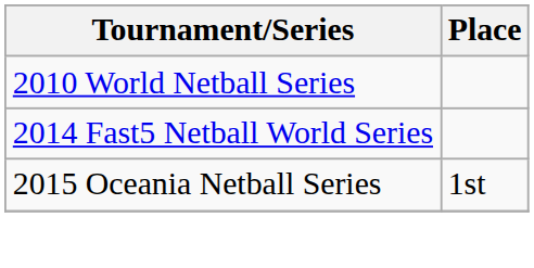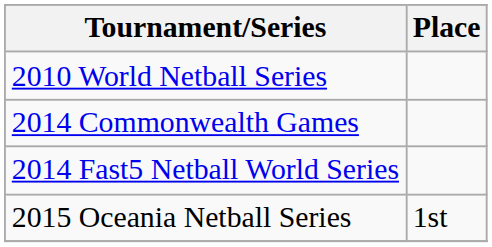+ row: 2014 Commonwealth Games
